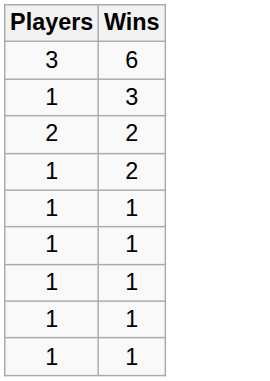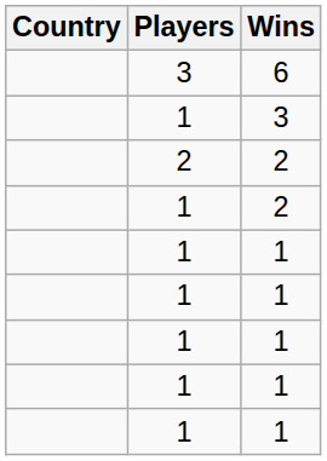+ column: Country
